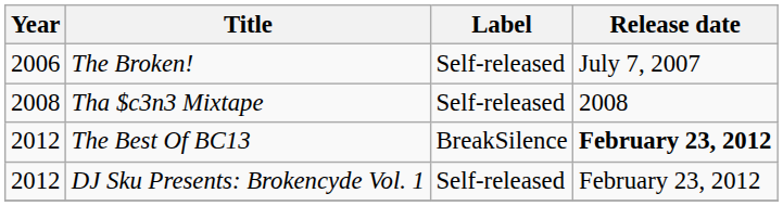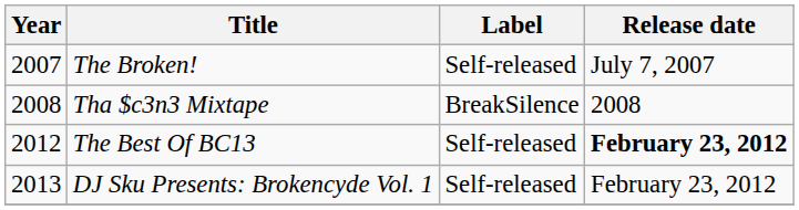The Broken! | Year: 2006 -> 2007
Tha $c3n3 Mixtape | Label: Self-released -> BreakSilence
The Best Of BC13 | Label: BreakSilence -> Self-released
DJ Sku Presents: Brokencyde Vol. 1 | Year: 2012 -> 2013
